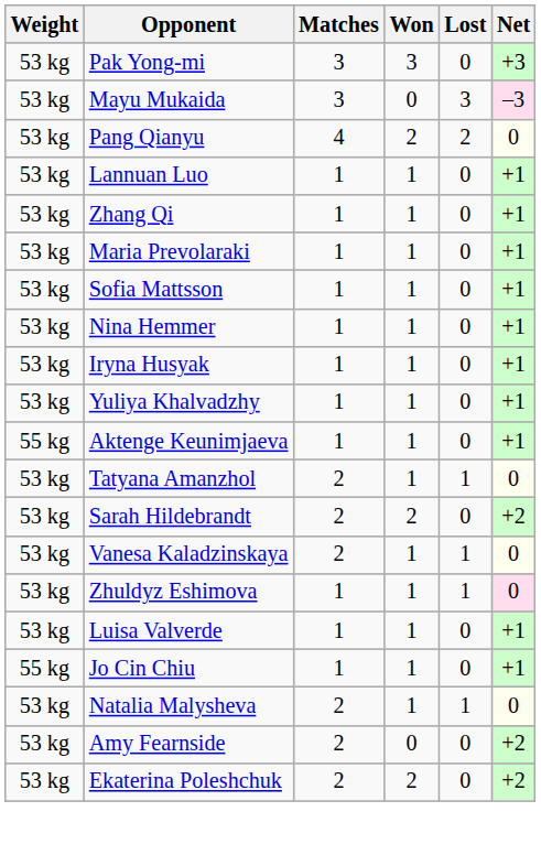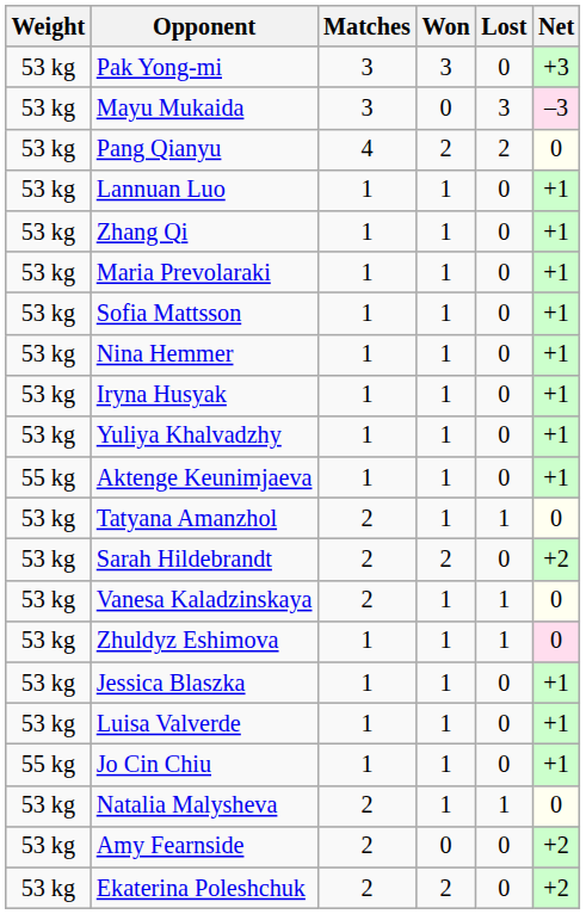+ row: 53 kg | Jessica Blaszka | 1 | 1 | 0 | +1
